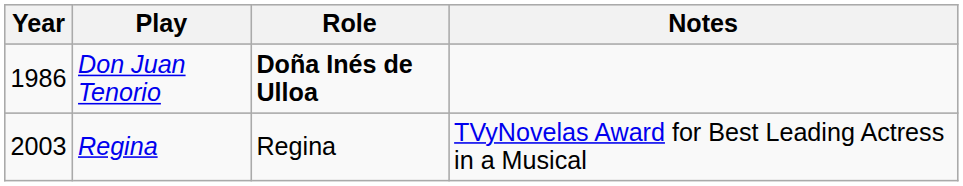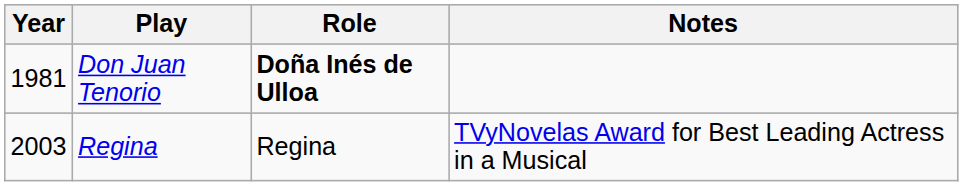Don Juan Tenorio | Year: 1986 -> 1981
